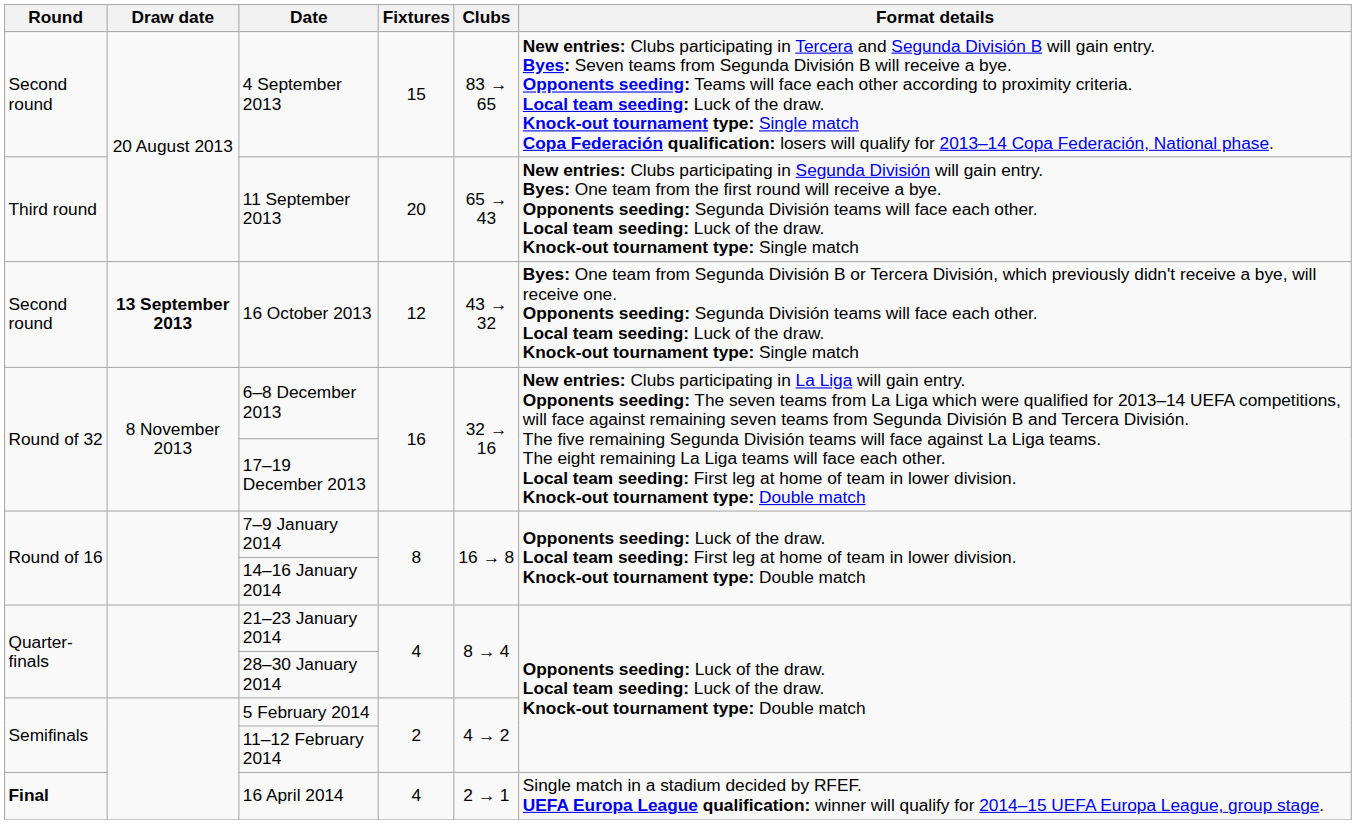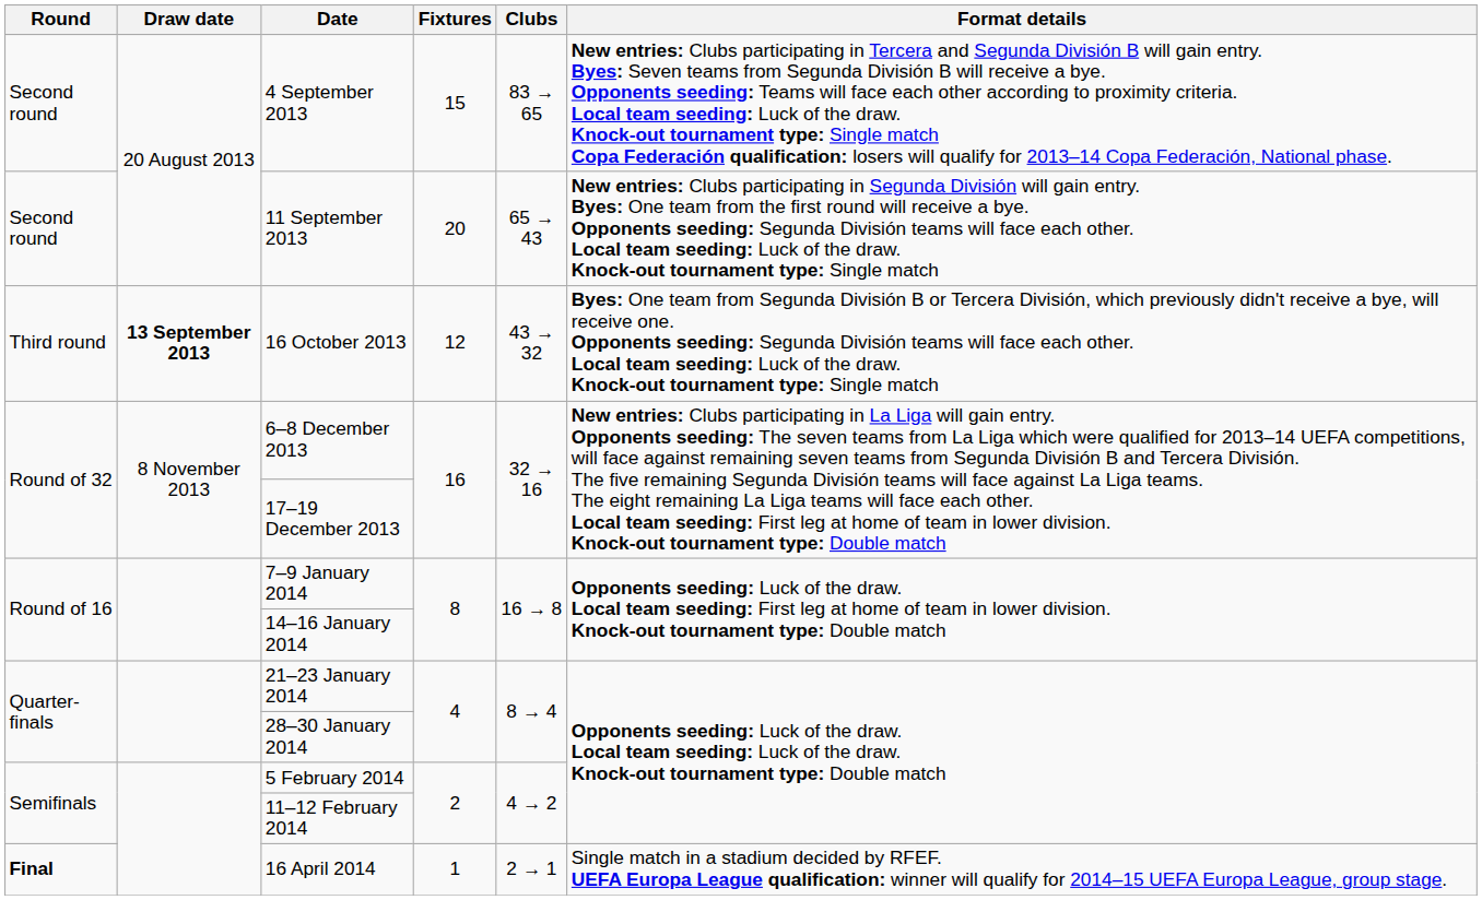11 September 2013 | Round: Third round -> Second round
16 October 2013 | Round: Second round -> Third round
16 April 2014 | Fixtures: 4 -> 1
